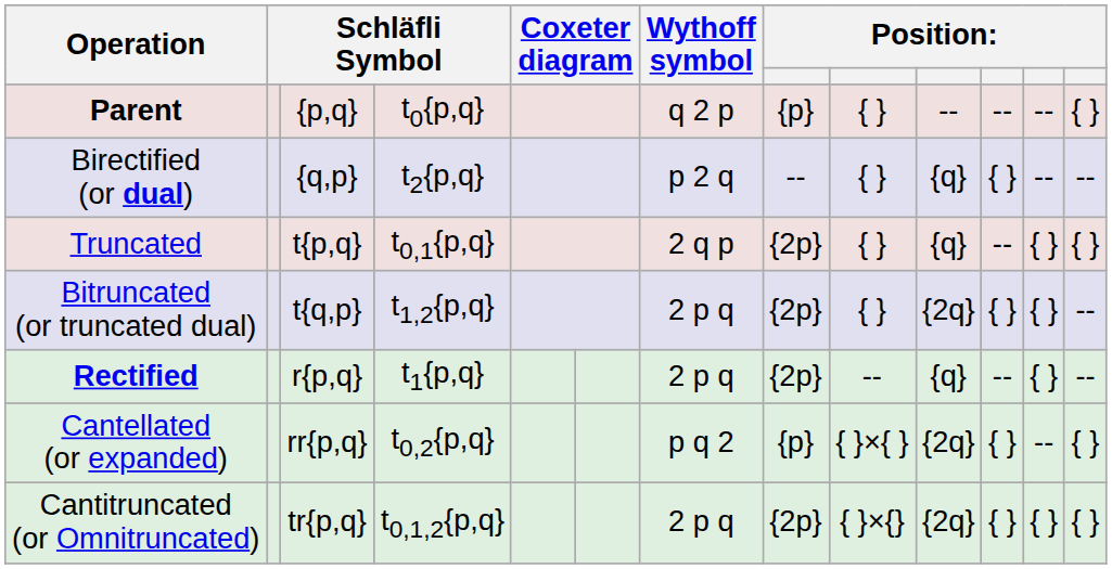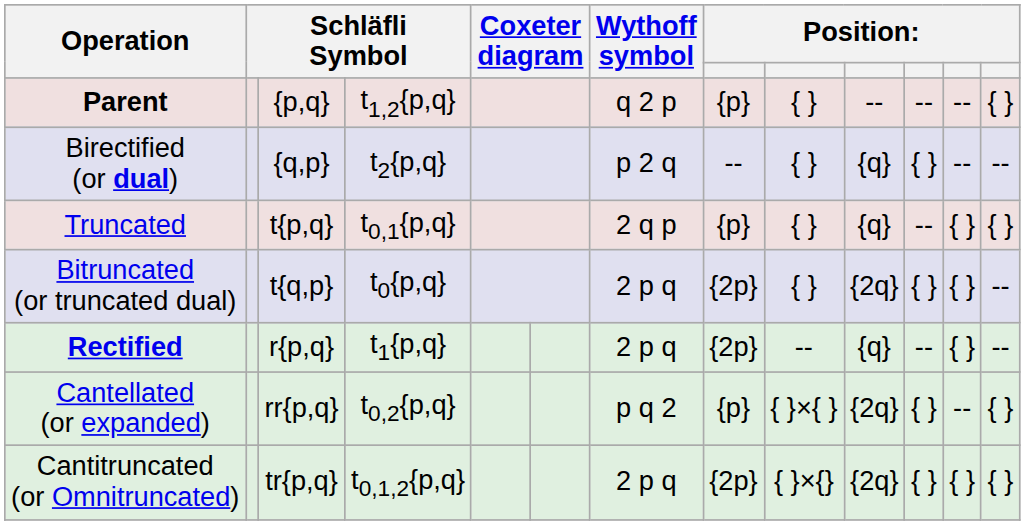Parent | column 4: t0{p,q} -> t1,2{p,q}
Truncated | column 8: {2p} -> {p}
Bitruncated (or truncated dual) | column 4: t1,2{p,q} -> t0{p,q}
